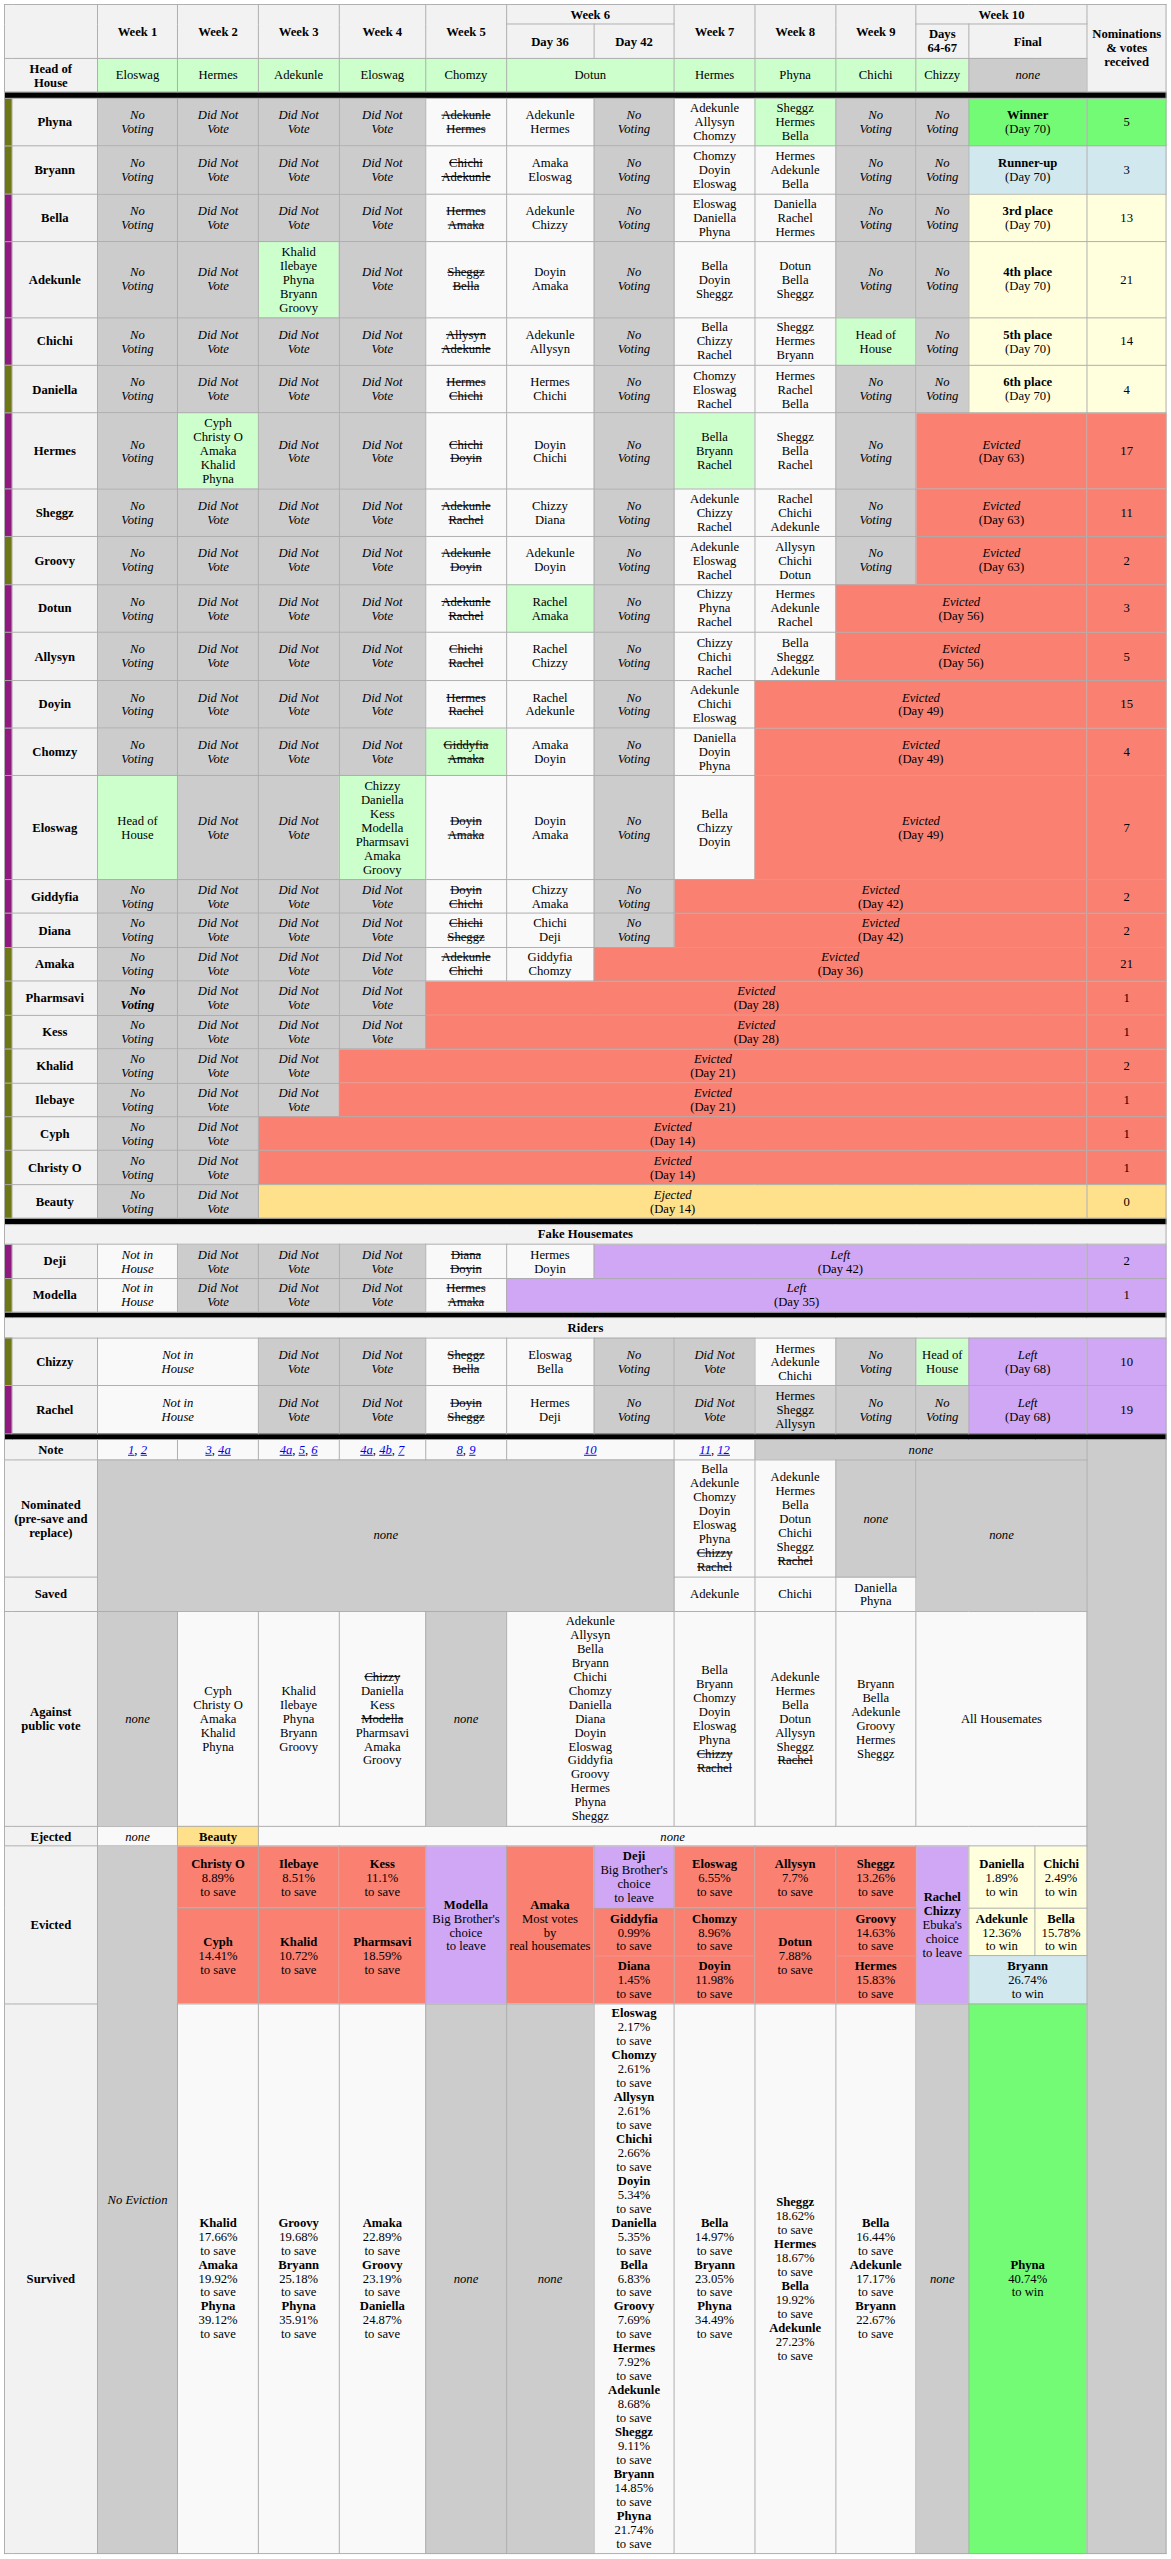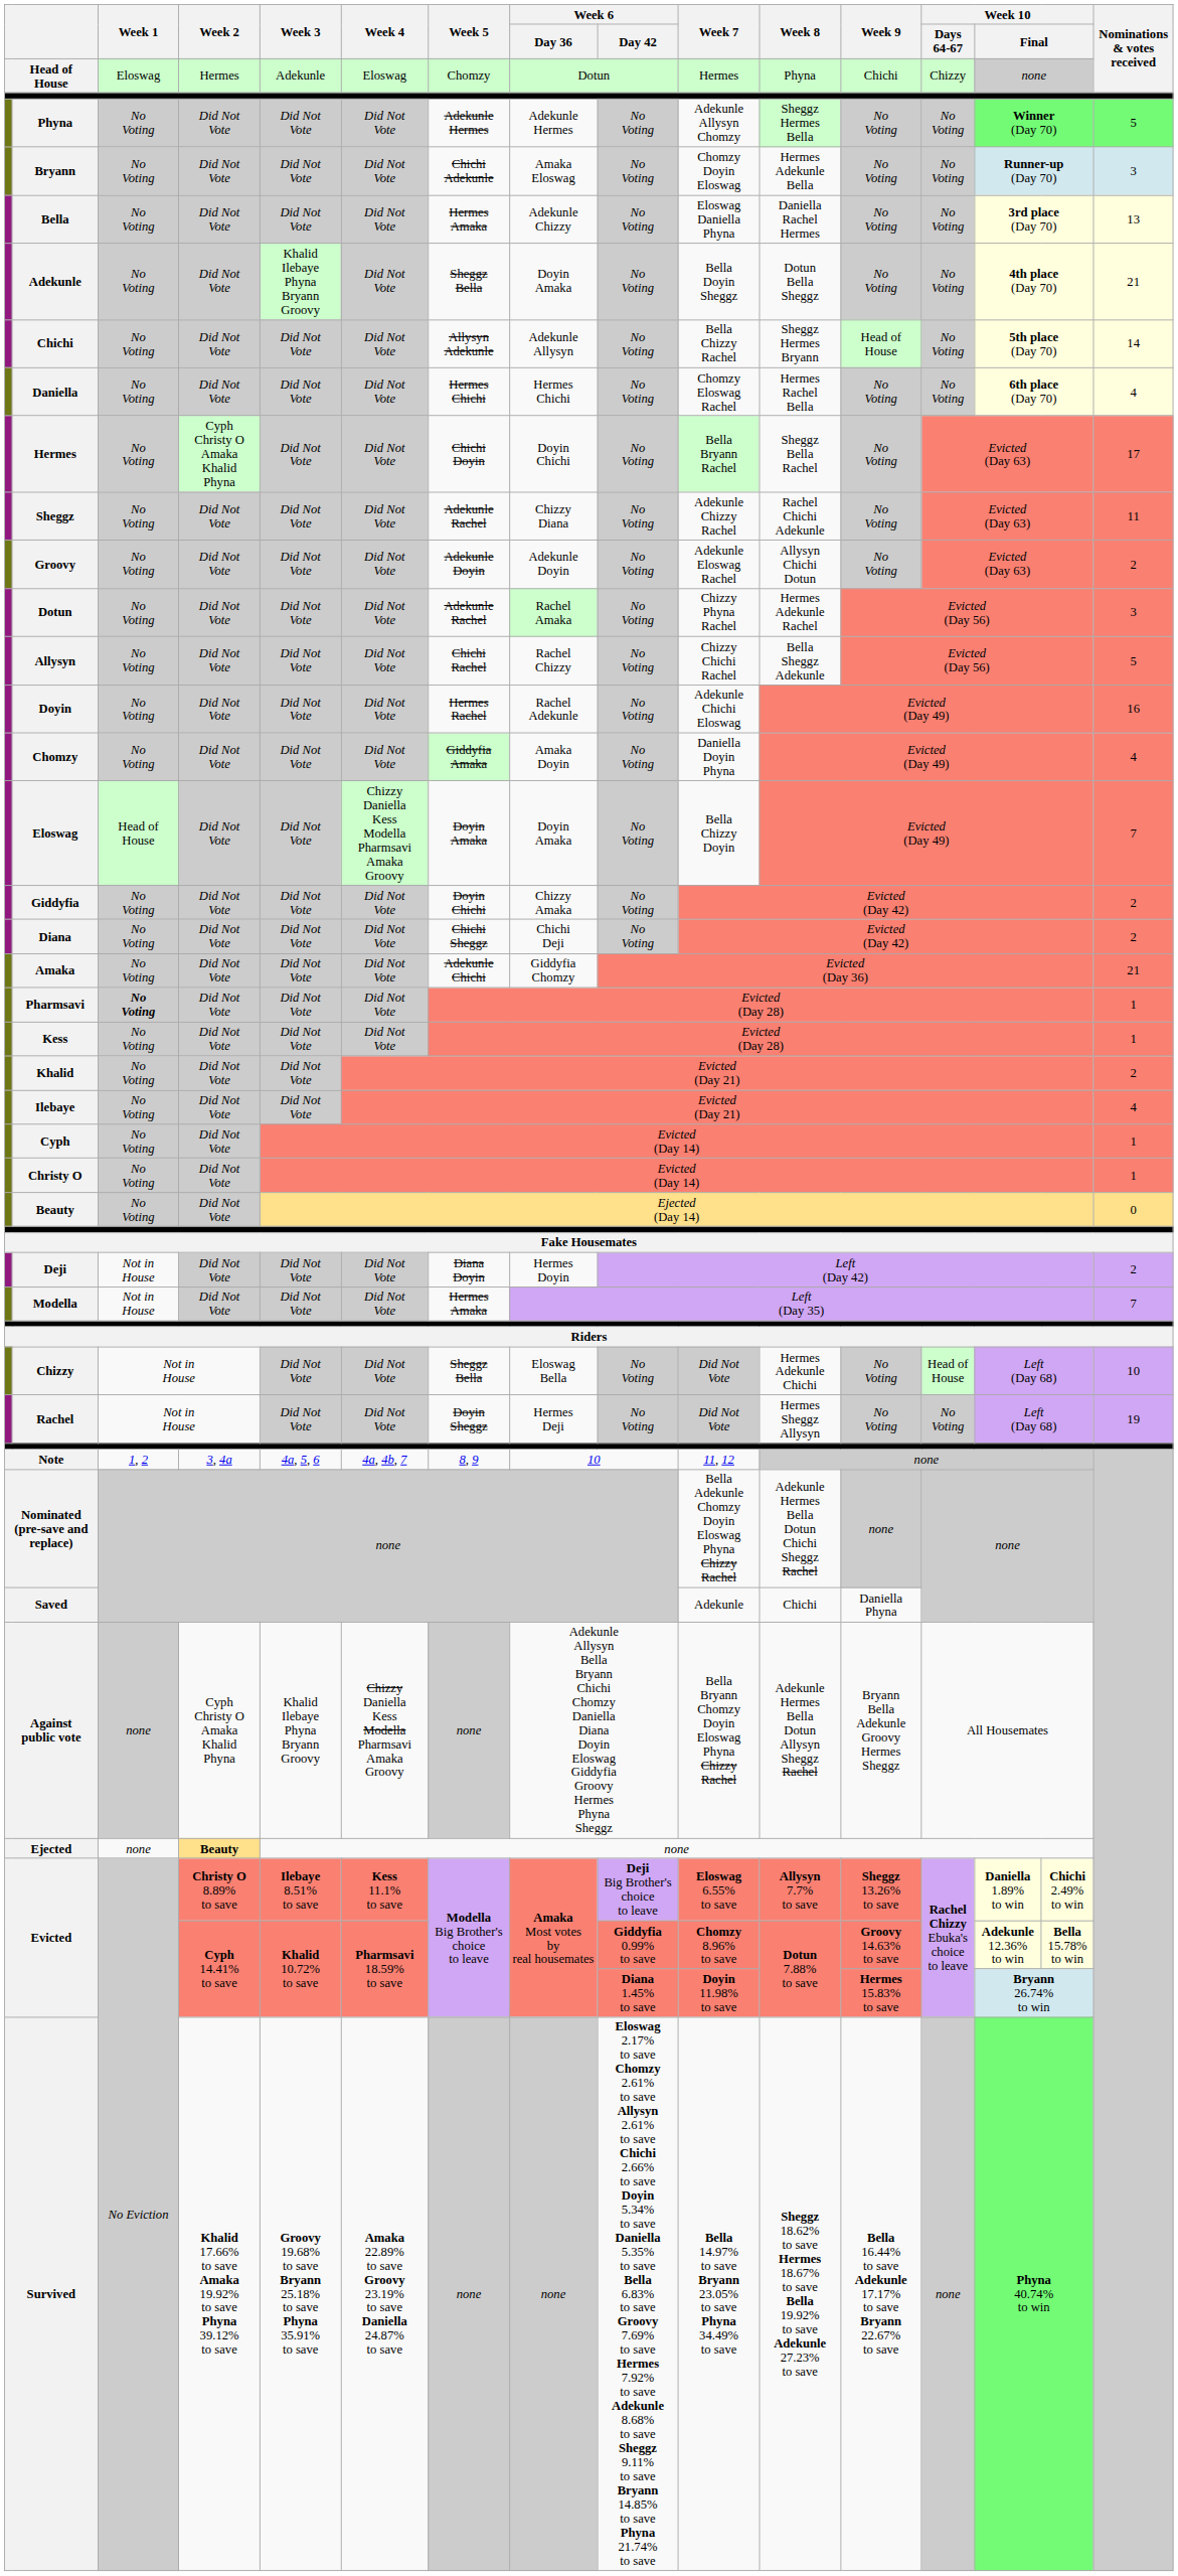Doyin | Nominations & votes received: 15 -> 16
Ilebaye | Nominations & votes received: 1 -> 4
Modella | Nominations & votes received: 1 -> 7
Rachel | Week 8: lightgrey background -> no background
